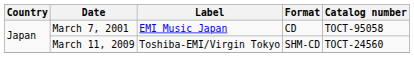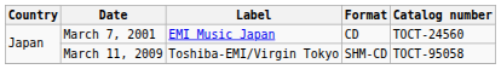March 7, 2001 | Catalog number: TOCT-95058 -> TOCT-24560
March 11, 2009 | Catalog number: TOCT-24560 -> TOCT-95058
